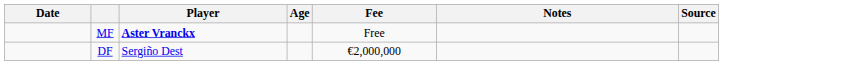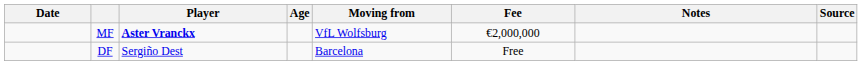+ column: Moving from | VfL Wolfsburg | Barcelona
MF | Fee: Free -> €2,000,000
DF | Fee: €2,000,000 -> Free
